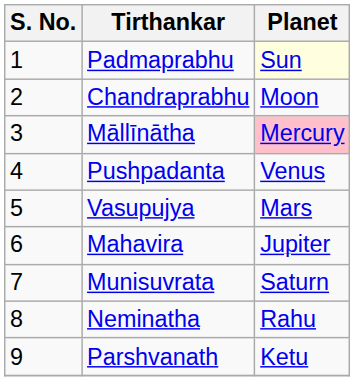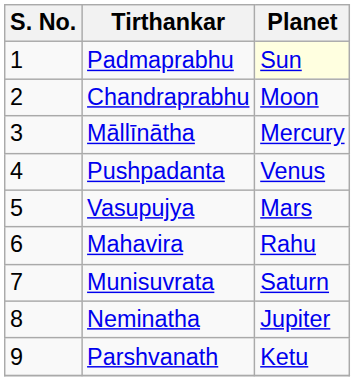Māllīnātha | Planet: pink background -> no background
Mahavira | Planet: Jupiter -> Rahu
Neminatha | Planet: Rahu -> Jupiter
